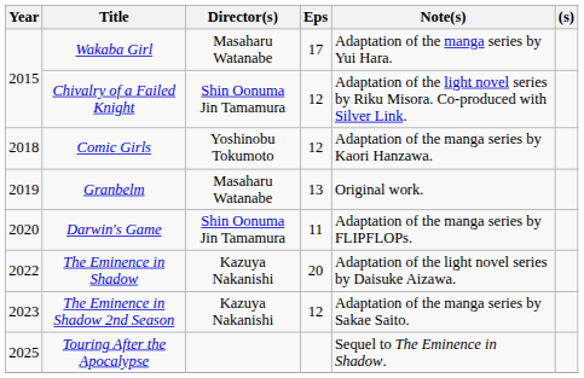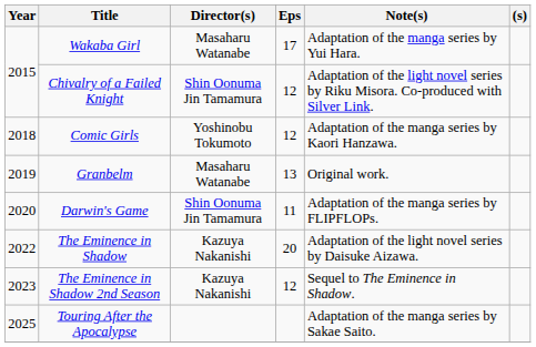The Eminence in Shadow 2nd Season | Note(s): Adaptation of the manga series by Sakae Saito. -> Sequel to The Eminence in Shadow.
Touring After the Apocalypse | Note(s): Sequel to The Eminence in Shadow. -> Adaptation of the manga series by Sakae Saito.
